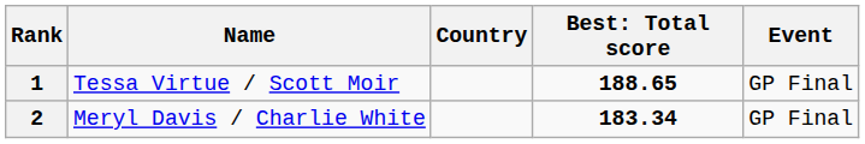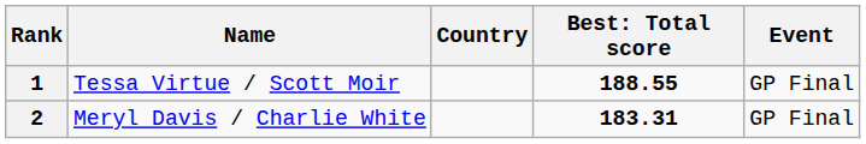1 | column 4: 188.65 -> 188.55
2 | column 4: 183.34 -> 183.31
